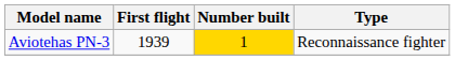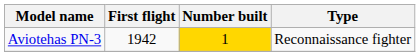Aviotehas PN-3 | First flight: 1939 -> 1942
